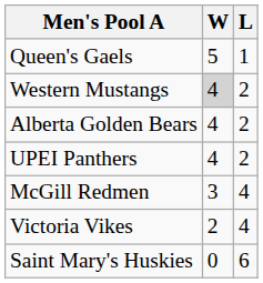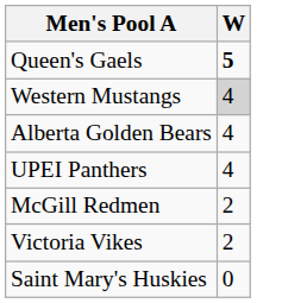- column: L | 1 | 2 | 2 | 2 | 4 | 4 | 6
Queen's Gaels | W: normal -> bold
McGill Redmen | W: 3 -> 2
